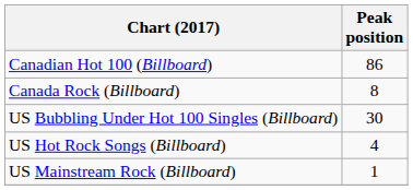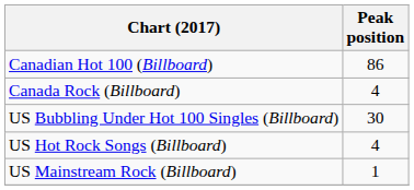Canada Rock (Billboard) | Peak position: 8 -> 4
